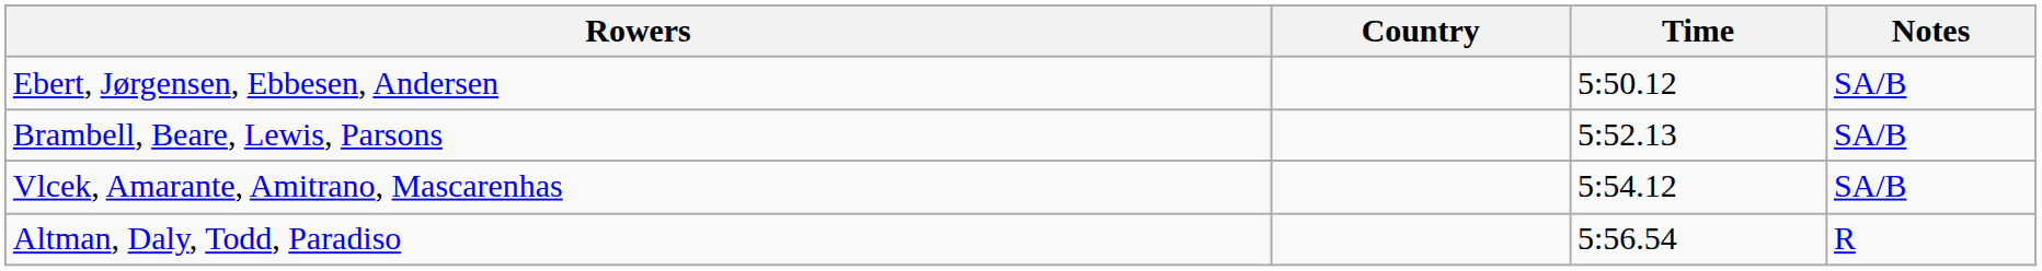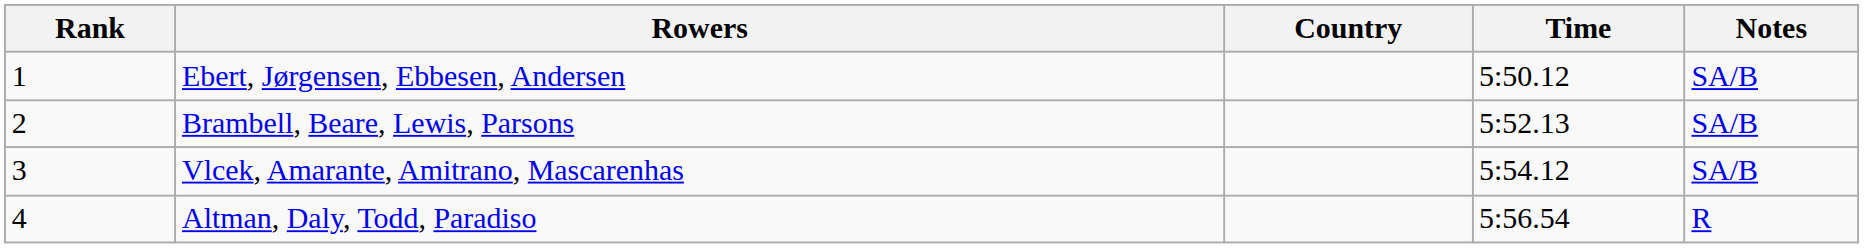+ column: Rank | 1 | 2 | 3 | 4
